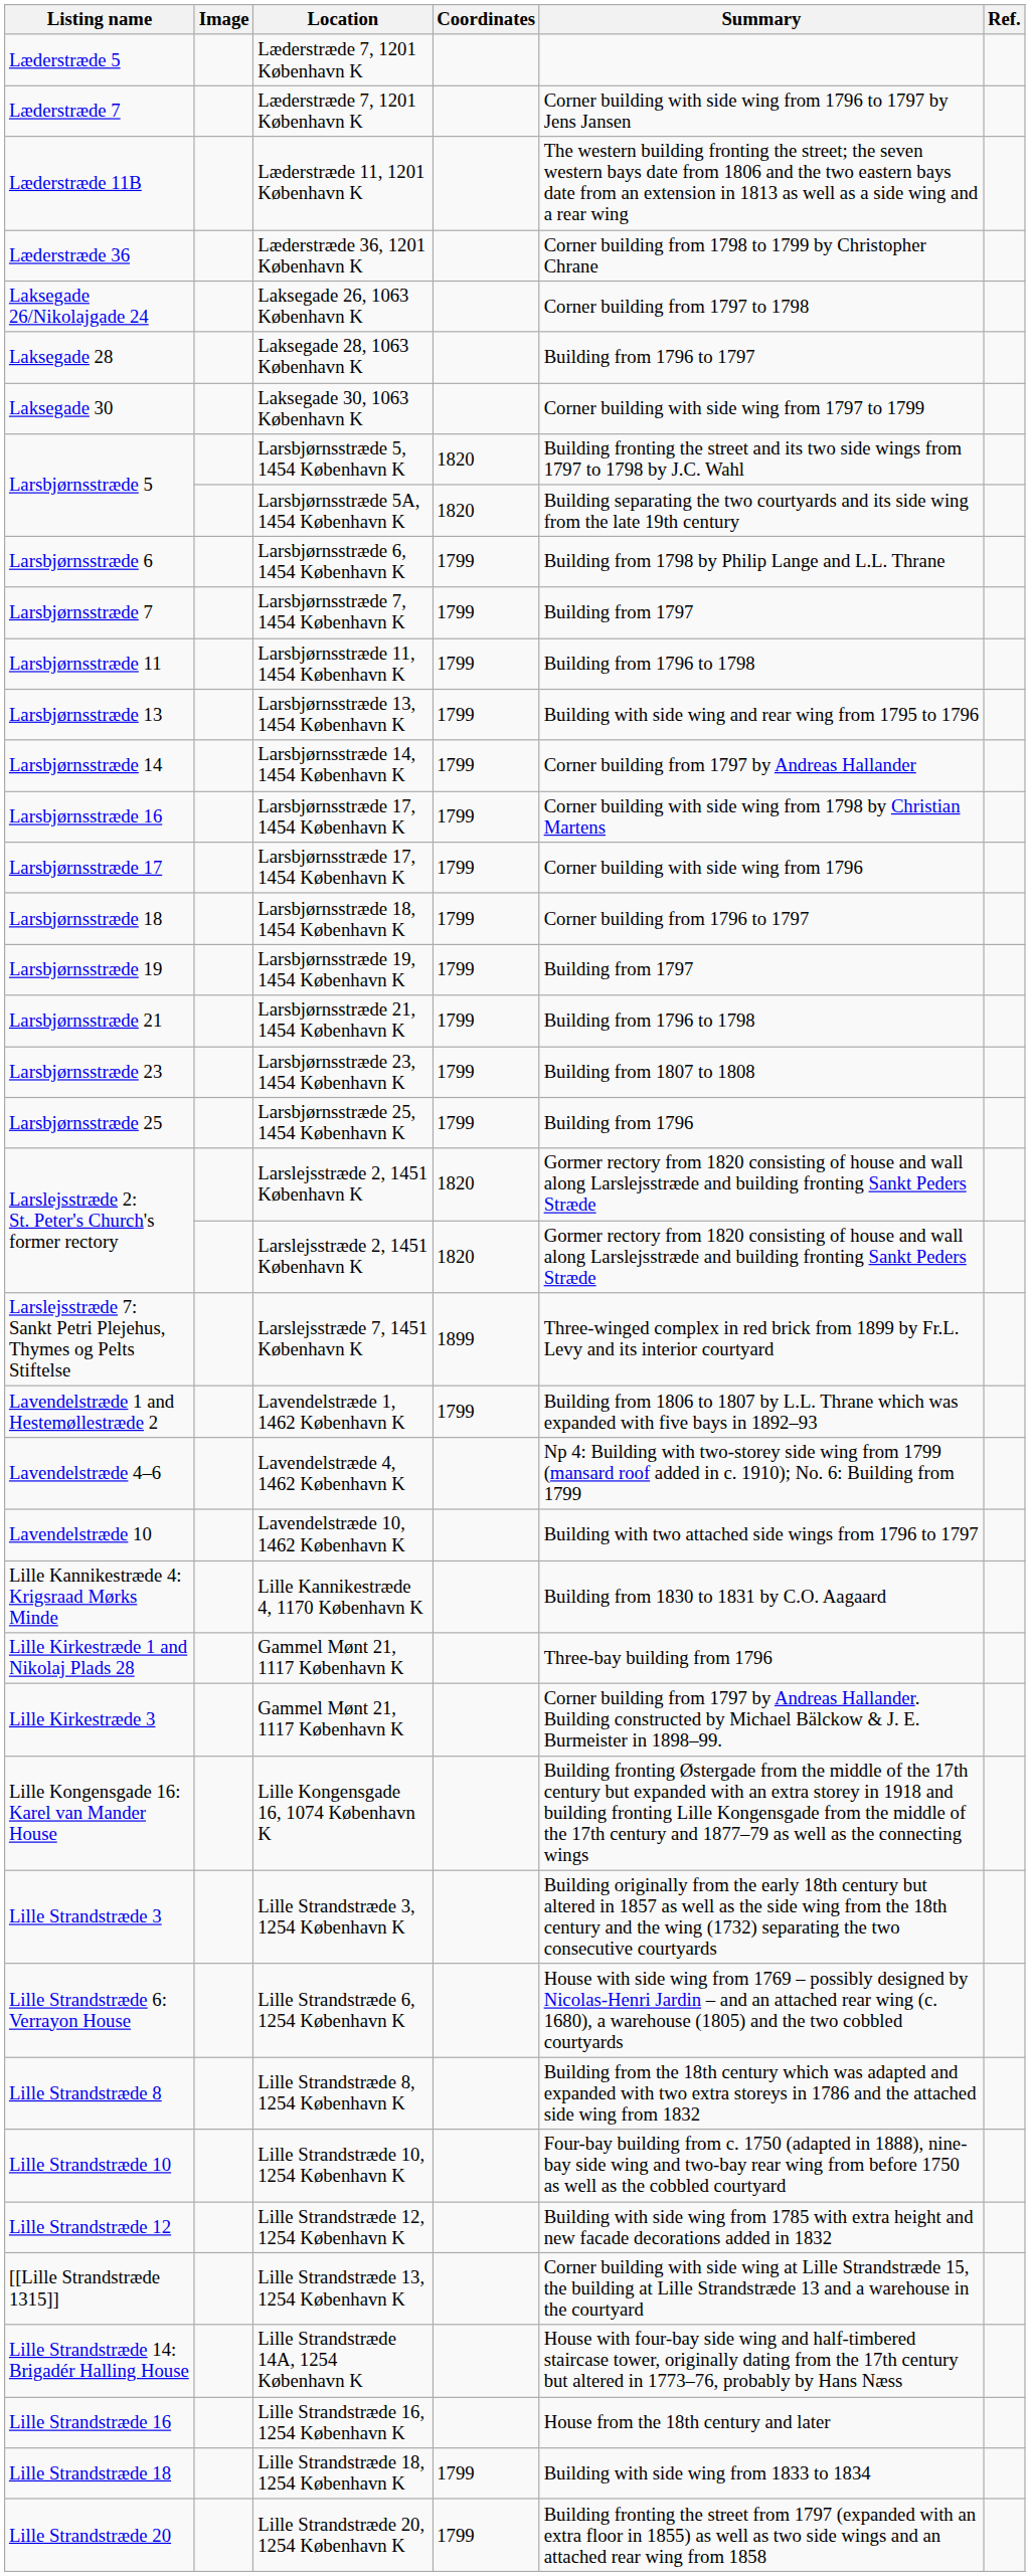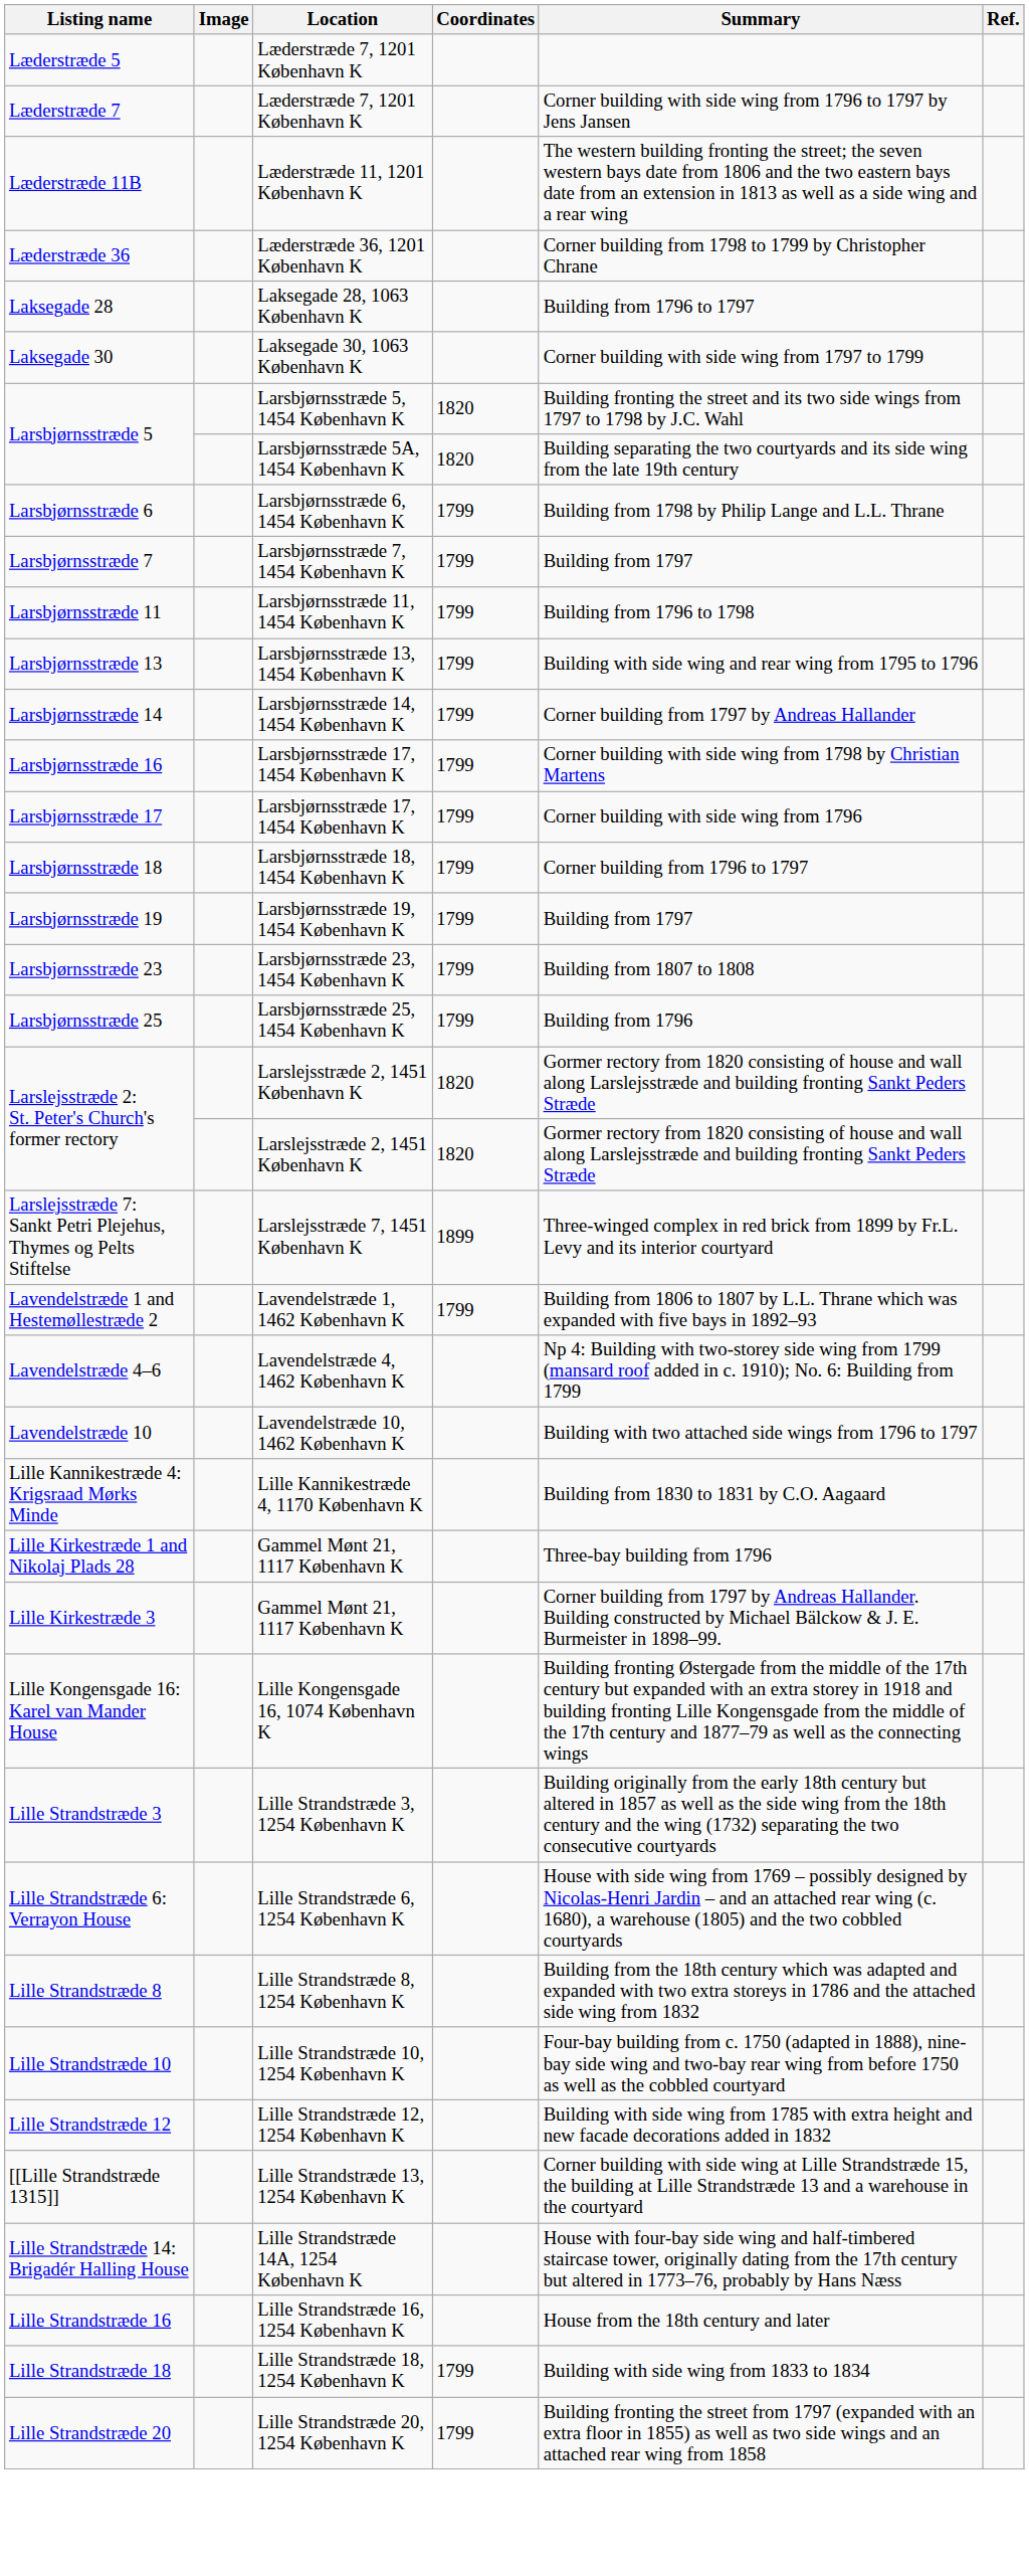- row: Laksegade 26/Nikolajgade 24 | Laksegade 26, 1063 København K | Corner building from 1797 to 1798
- row: Larsbjørnsstræde 21 | Larsbjørnsstræde 21, 1454 København K | 1799 | Building from 1796 to 1798
